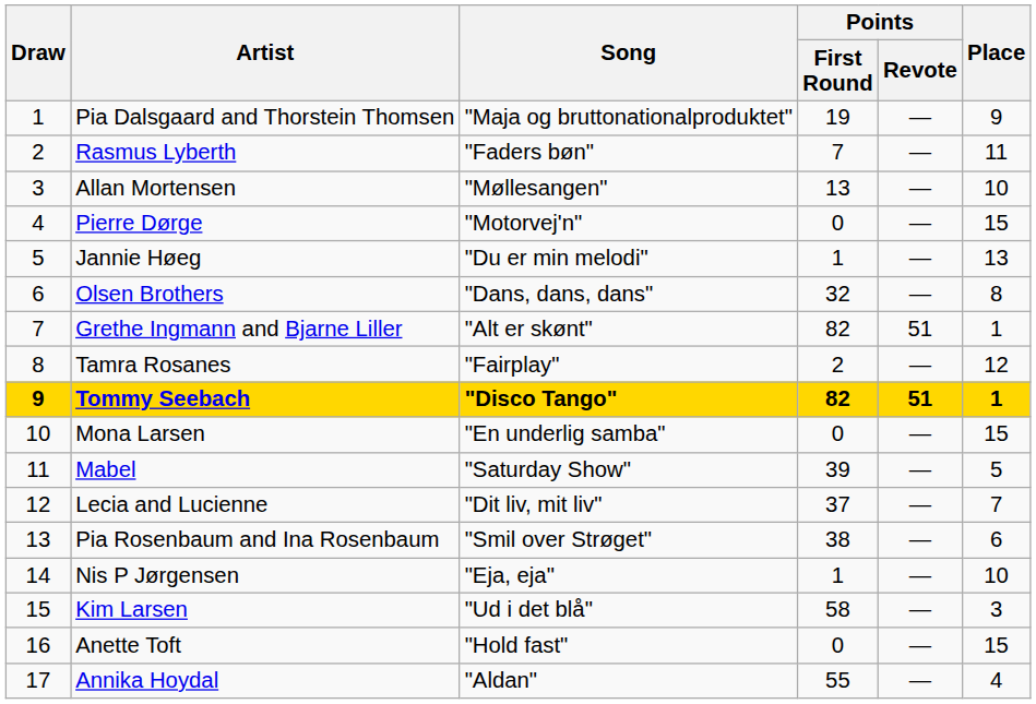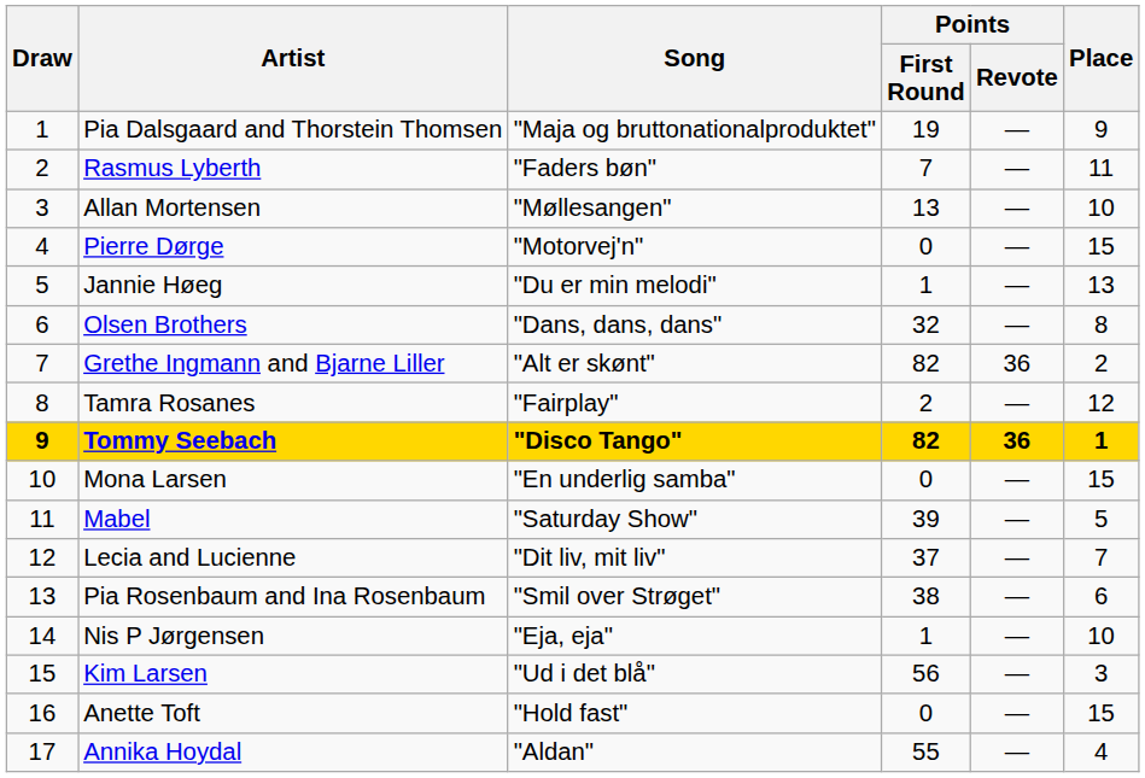Grethe Ingmann and Bjarne Liller | Points / Revote: 51 -> 36
Grethe Ingmann and Bjarne Liller | Place: 1 -> 2
Tommy Seebach | Points / Revote: 51 -> 36
Kim Larsen | Points / First Round: 58 -> 56
